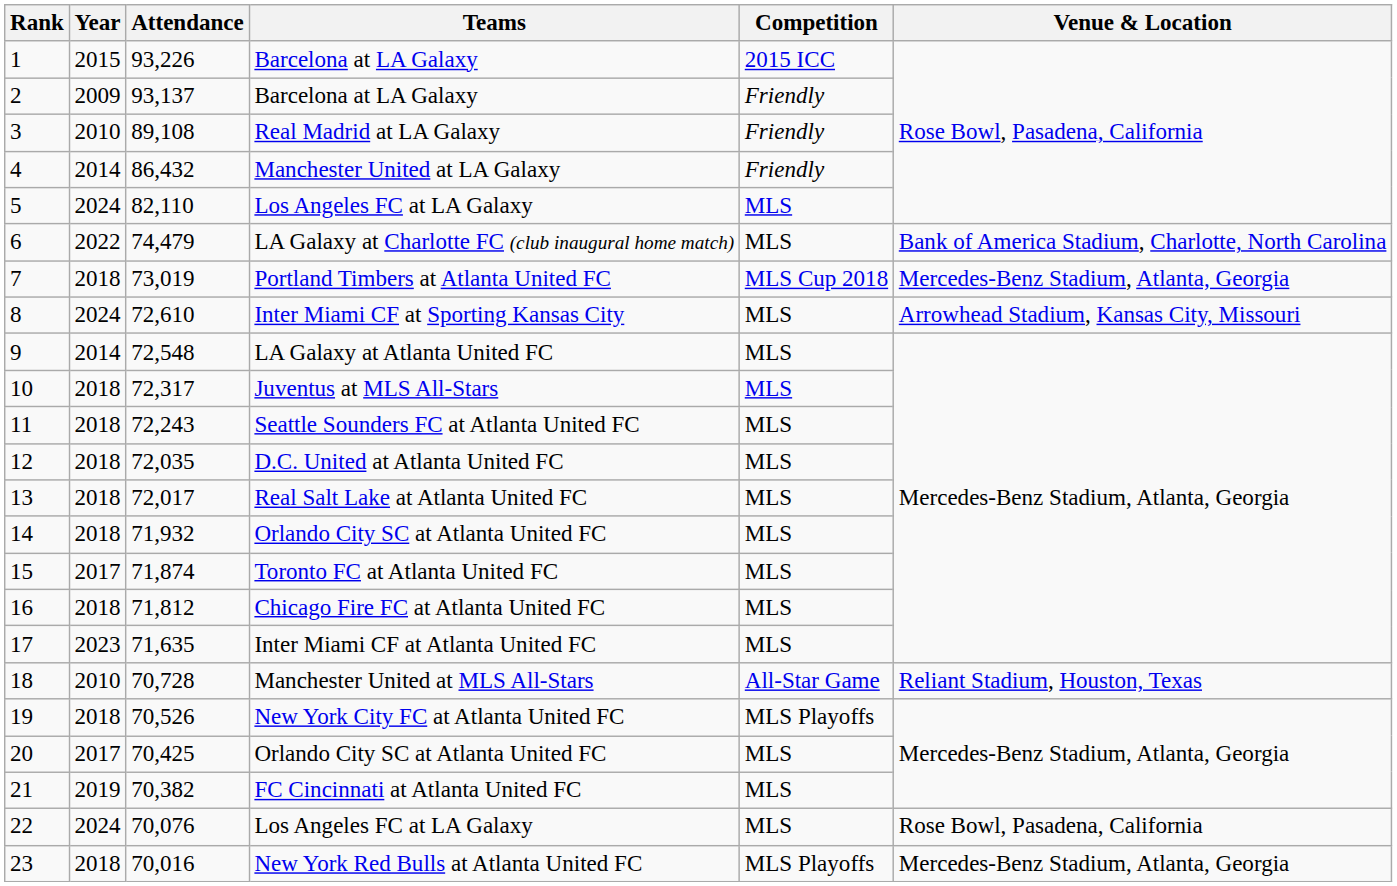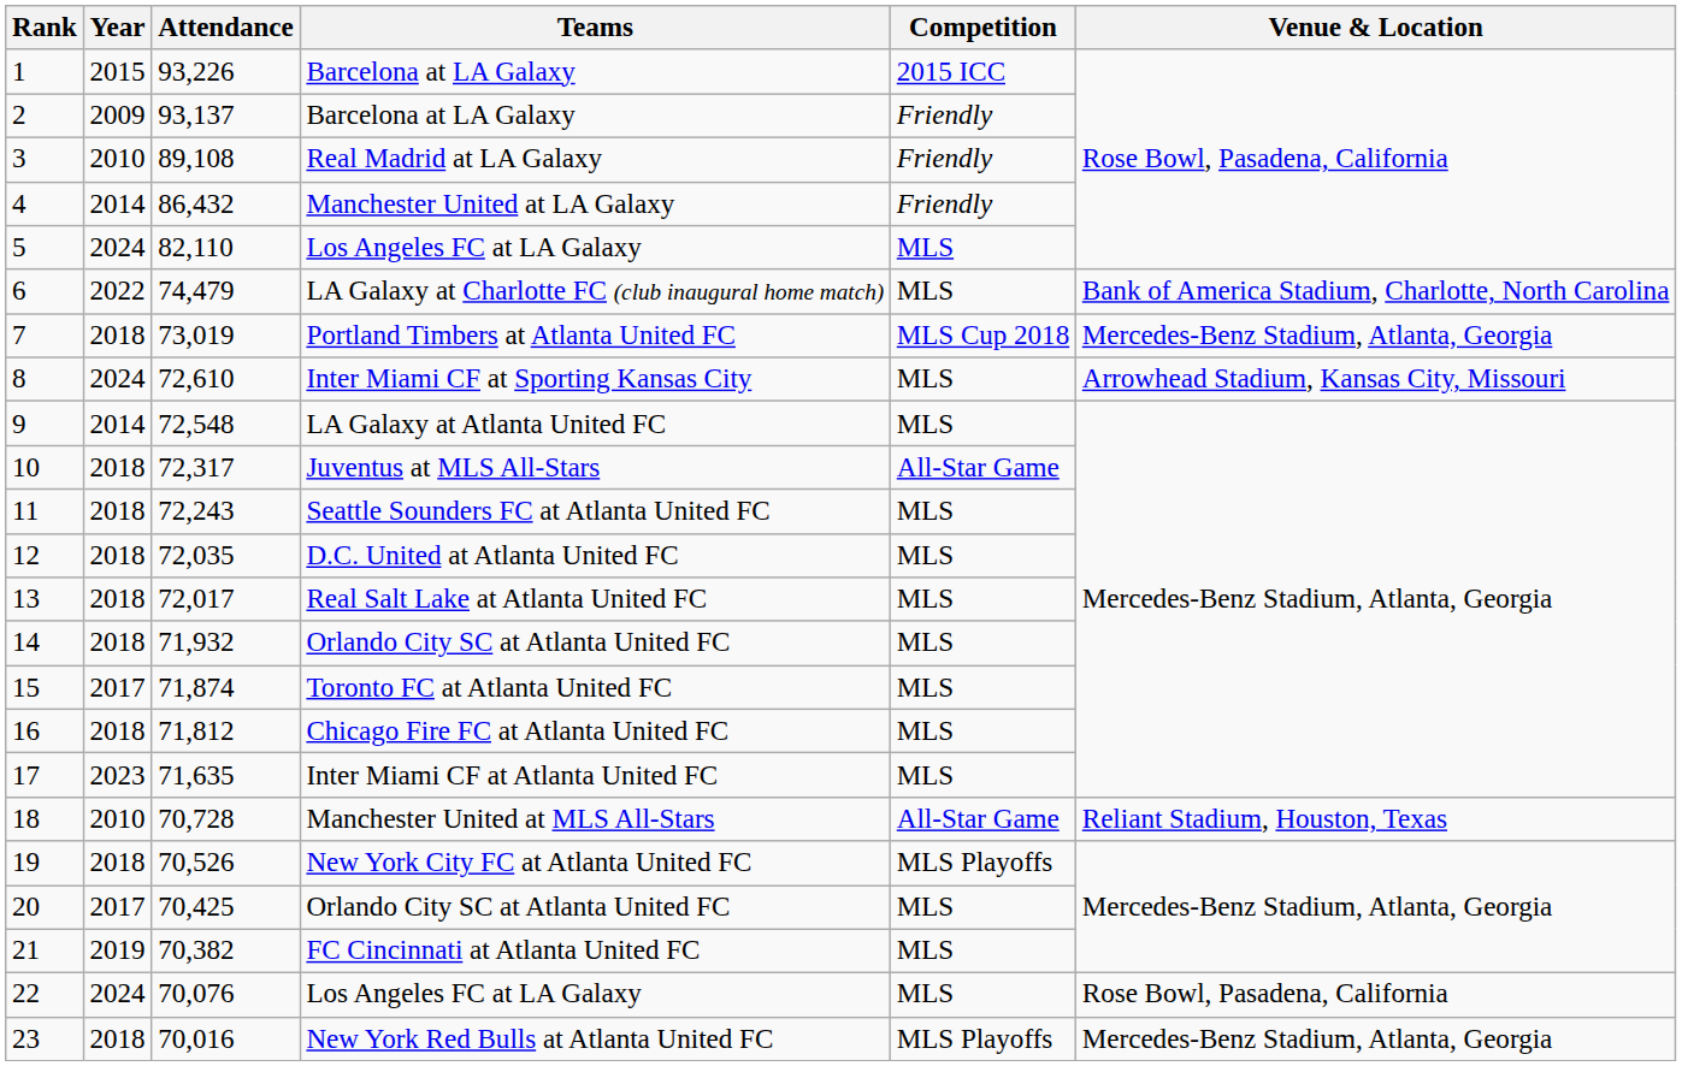10 | Competition: MLS -> All-Star Game
